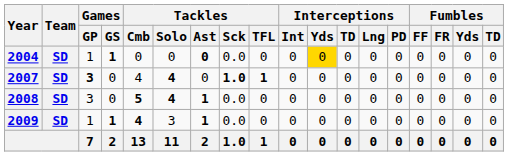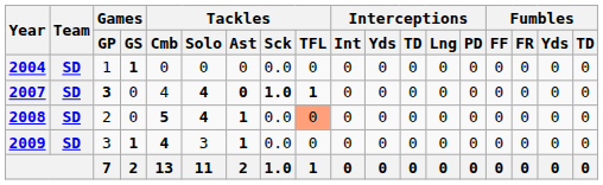2004 | Tackles / Ast: bold -> normal
2004 | Interceptions / Yds: gold background -> no background
2007 | Tackles / Ast: normal -> bold
2008 | Games / GP: 3 -> 2
2008 | Tackles / TFL: no background -> lightsalmon background
2009 | Games / GP: 1 -> 3
